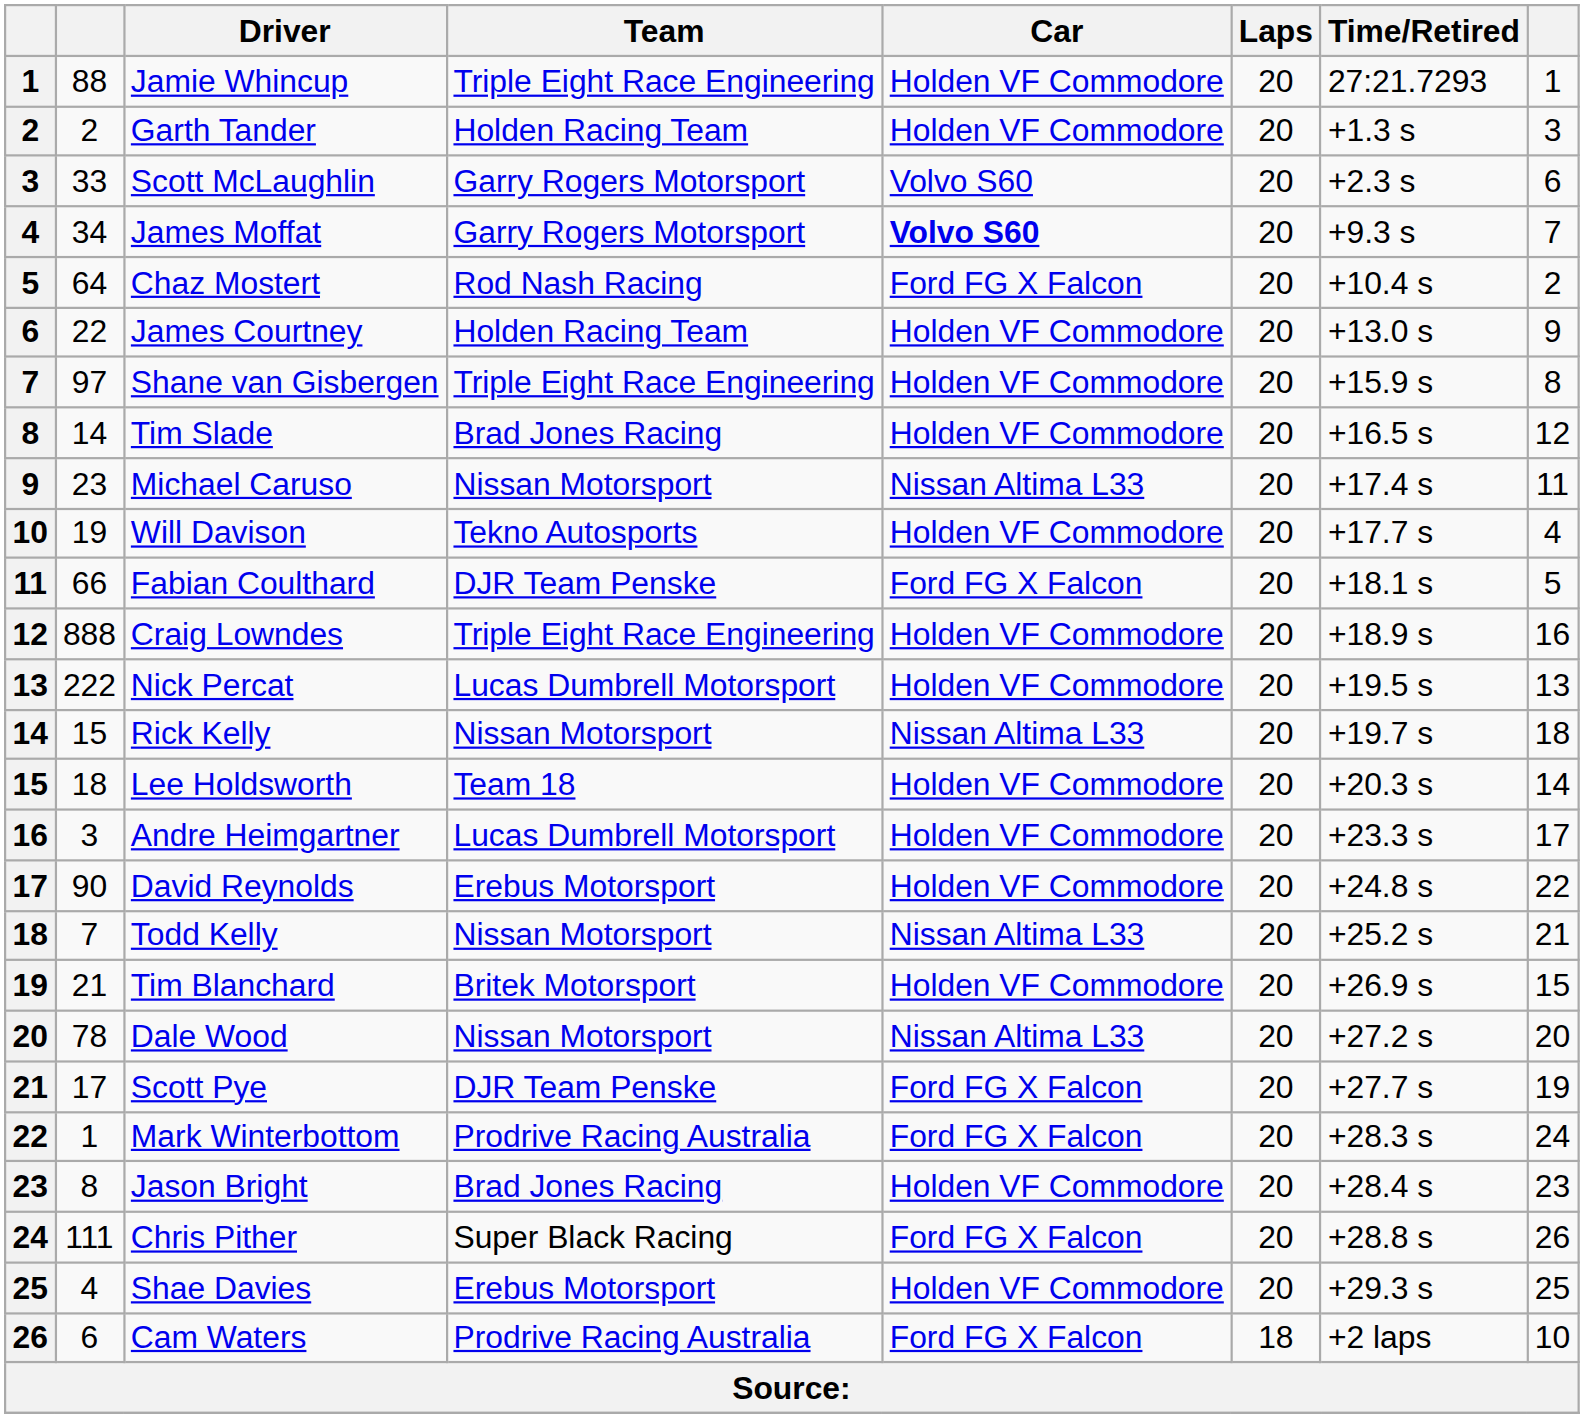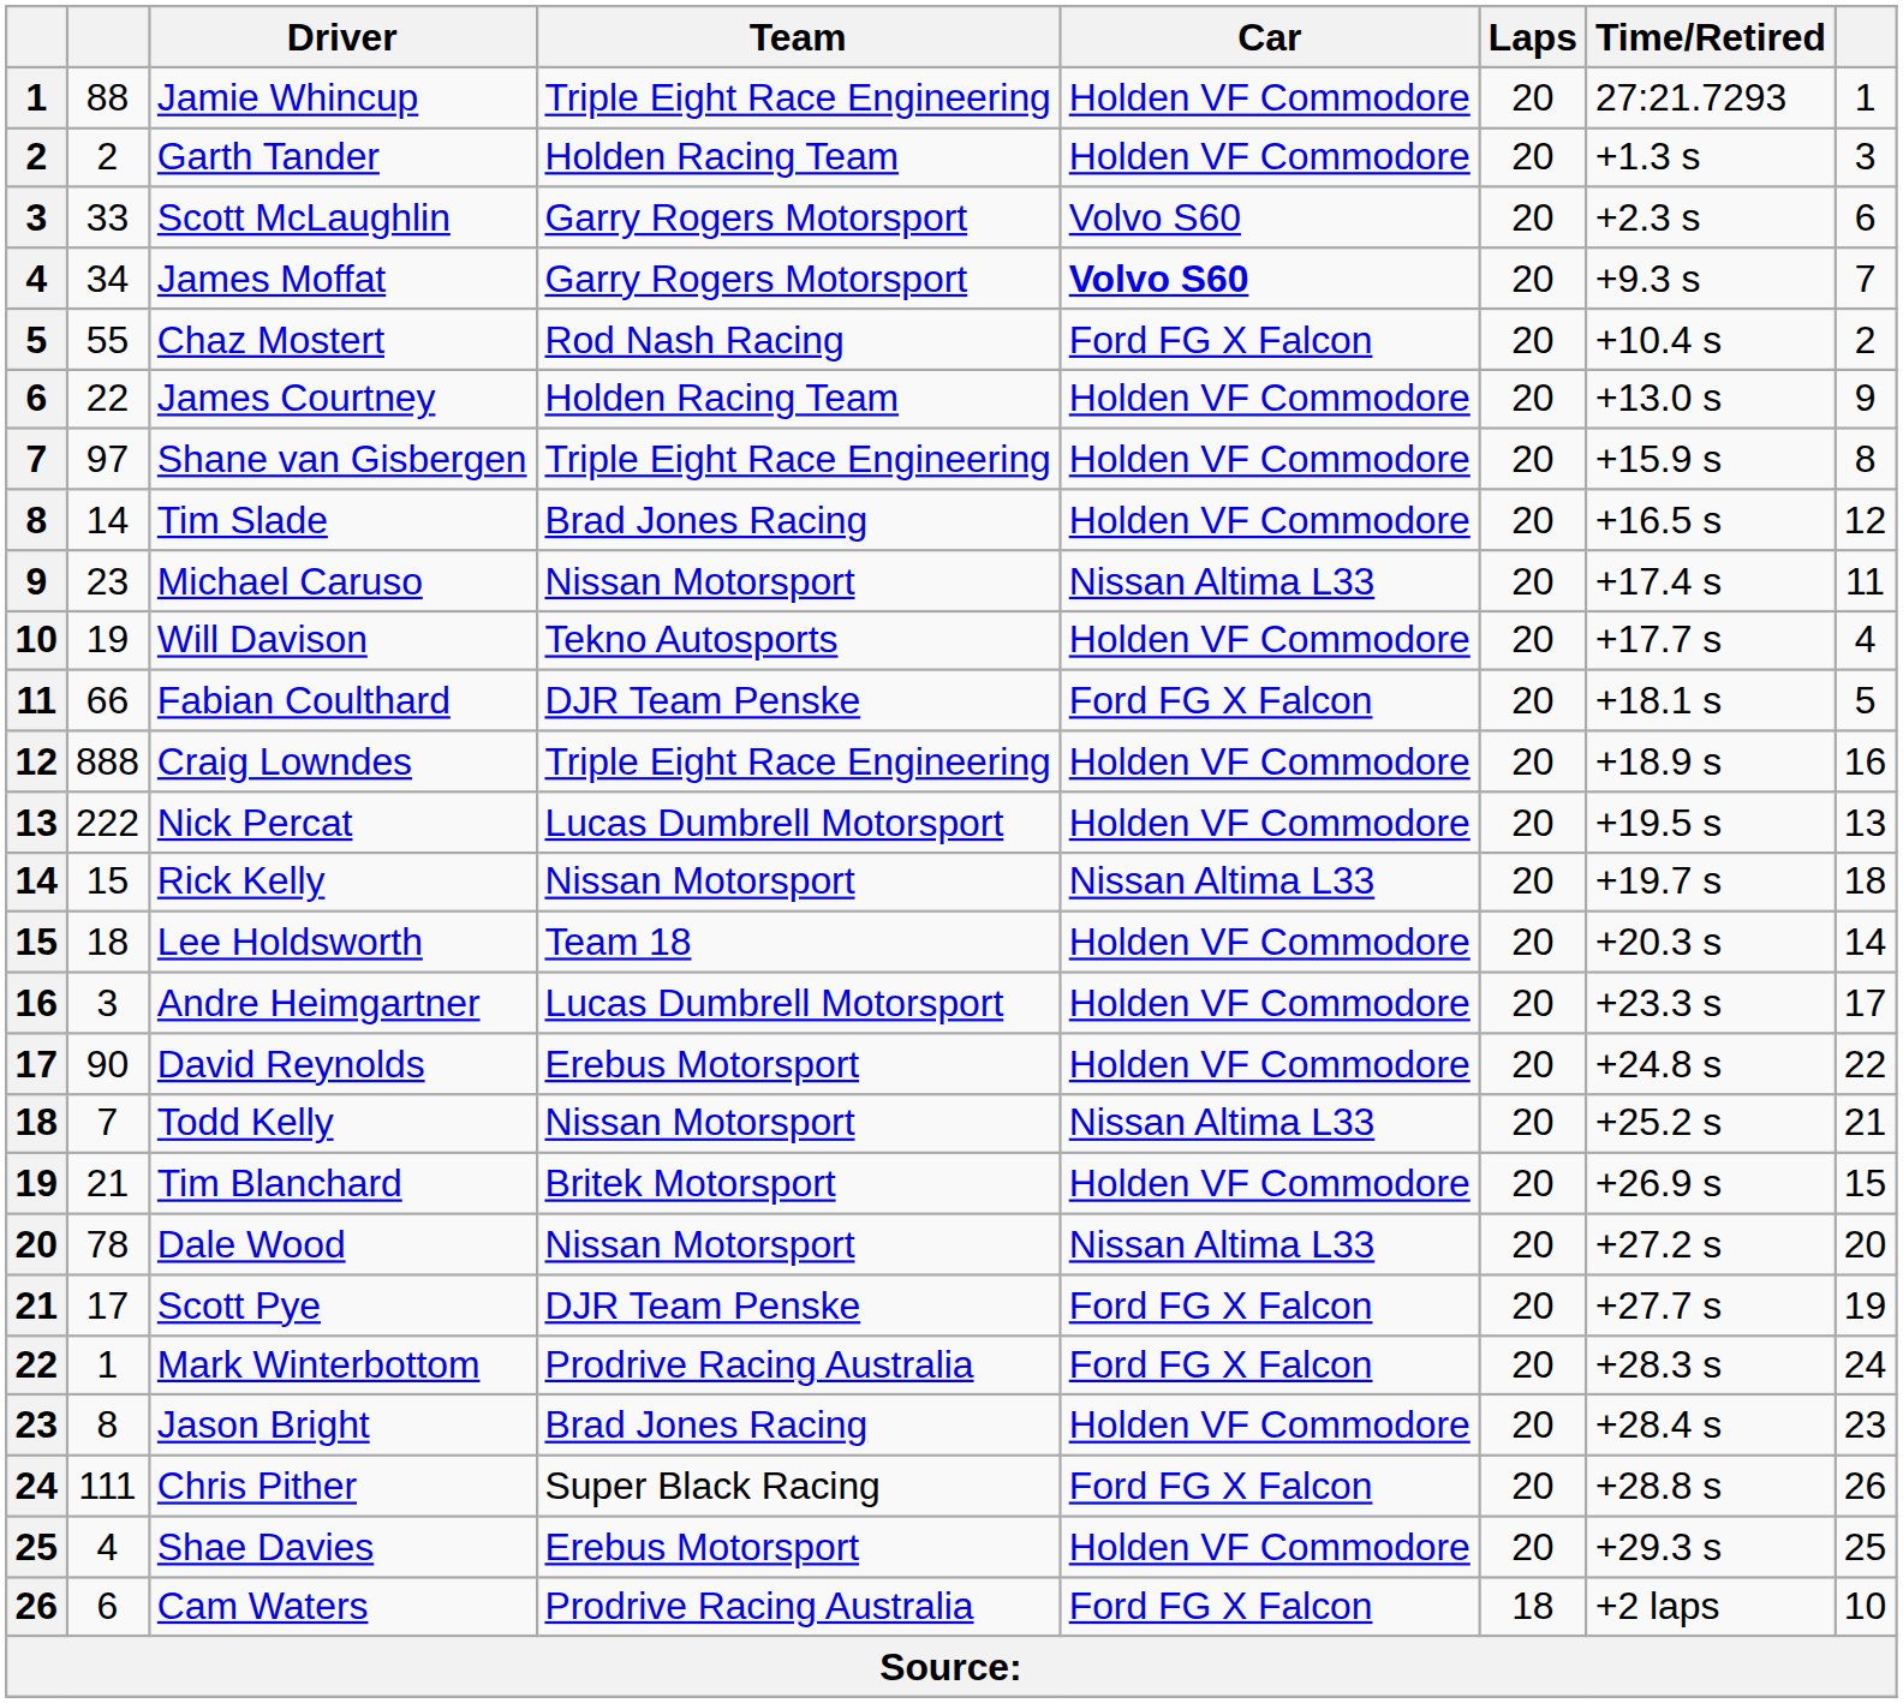Chaz Mostert | column 2: 64 -> 55
